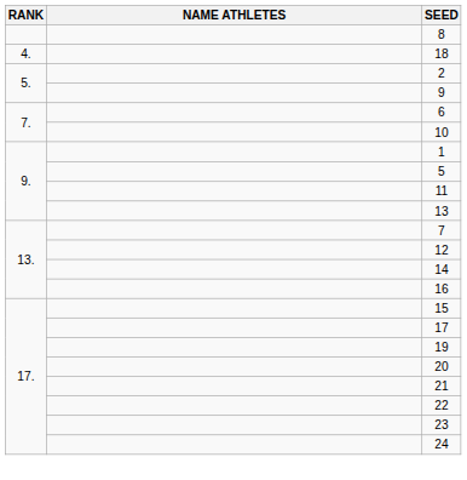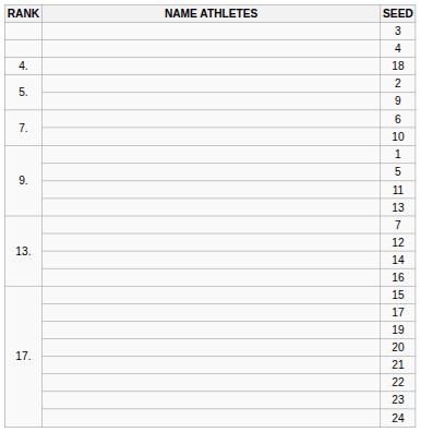+ row: 3
+ row: 4
- row: 8
